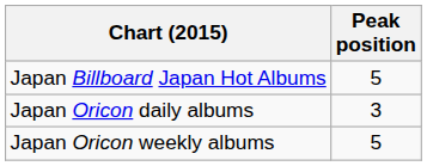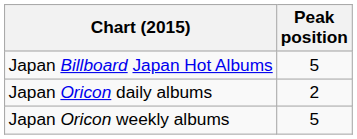Japan Oricon daily albums | Peak position: 3 -> 2
